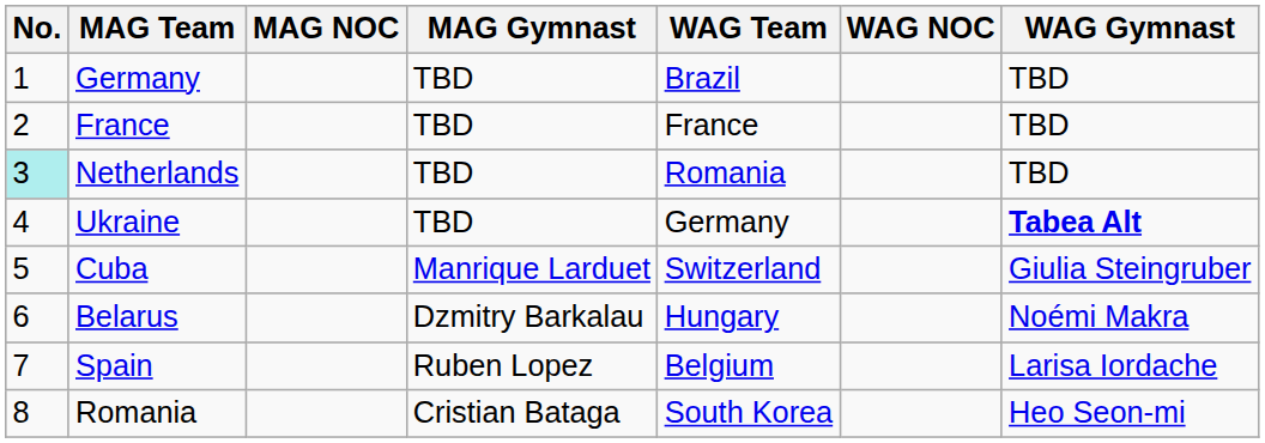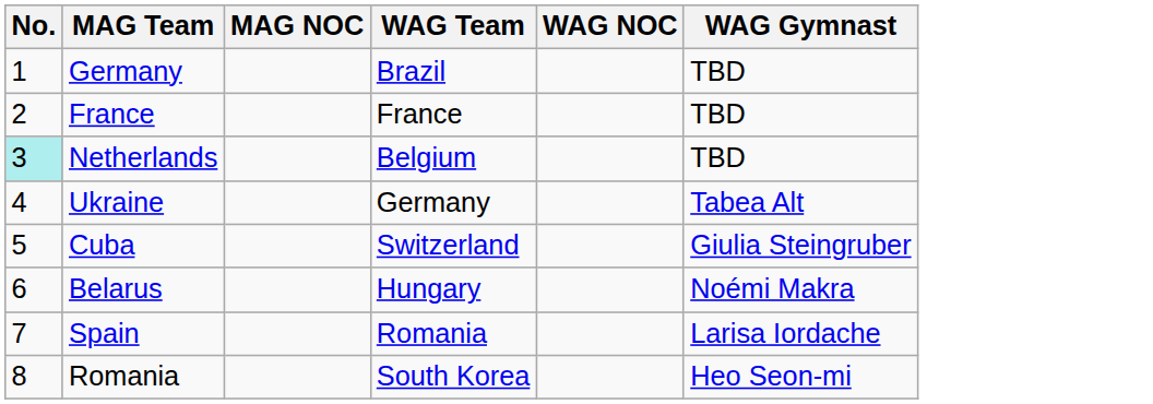- column: MAG Gymnast | TBD | TBD | TBD | TBD | Manrique Larduet | Dzmitry Barkalau | Ruben Lopez | Cristian Bataga
Netherlands | WAG Team: Romania -> Belgium
Ukraine | WAG Gymnast: bold -> normal
Spain | WAG Team: Belgium -> Romania
